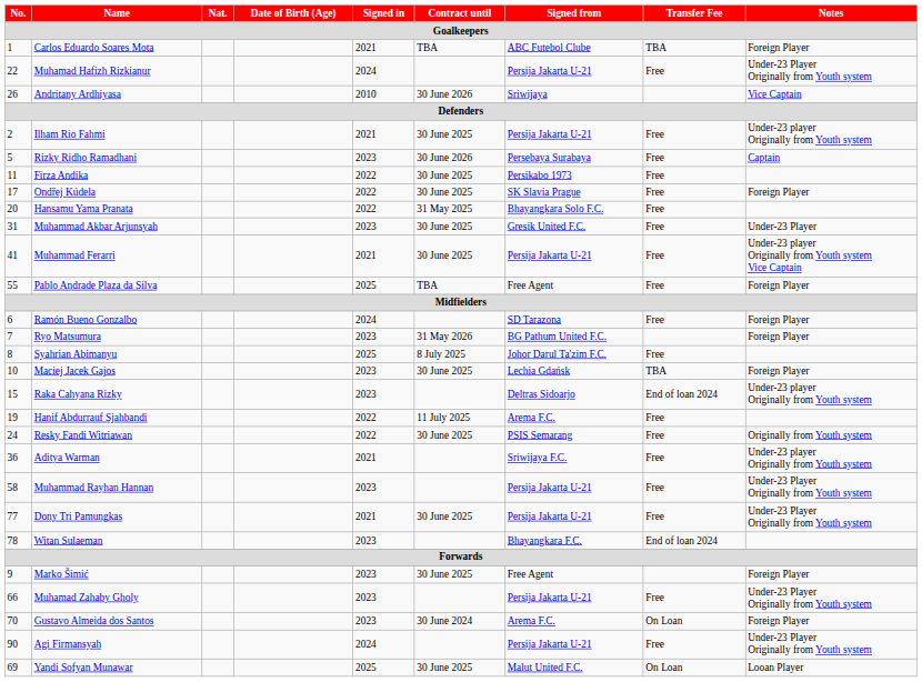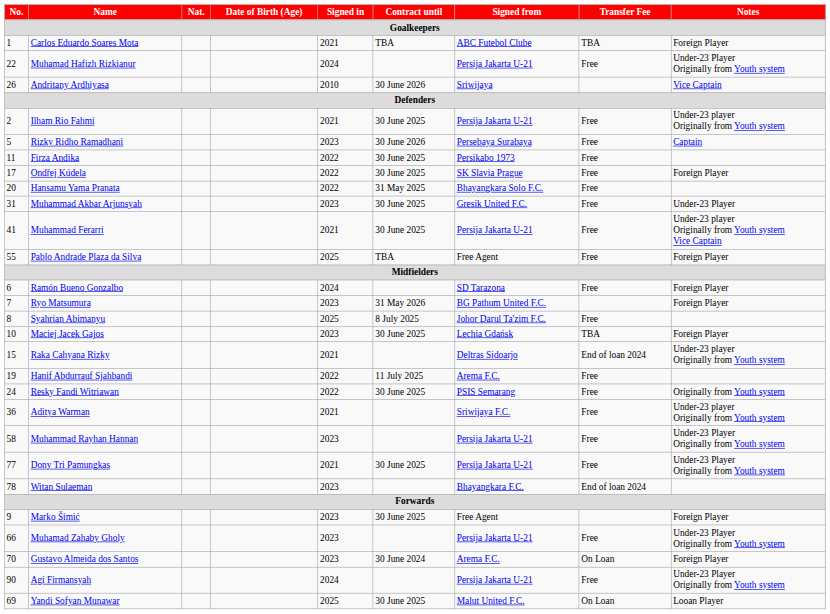Raka Cahyana Rizky | Signed in: 2023 -> 2021
